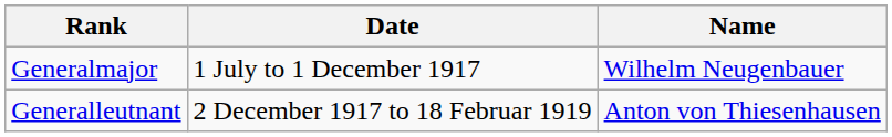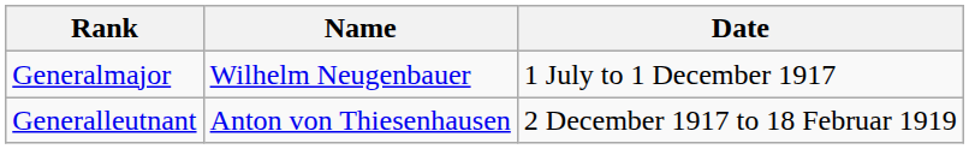columns swapped: Name <-> Date
